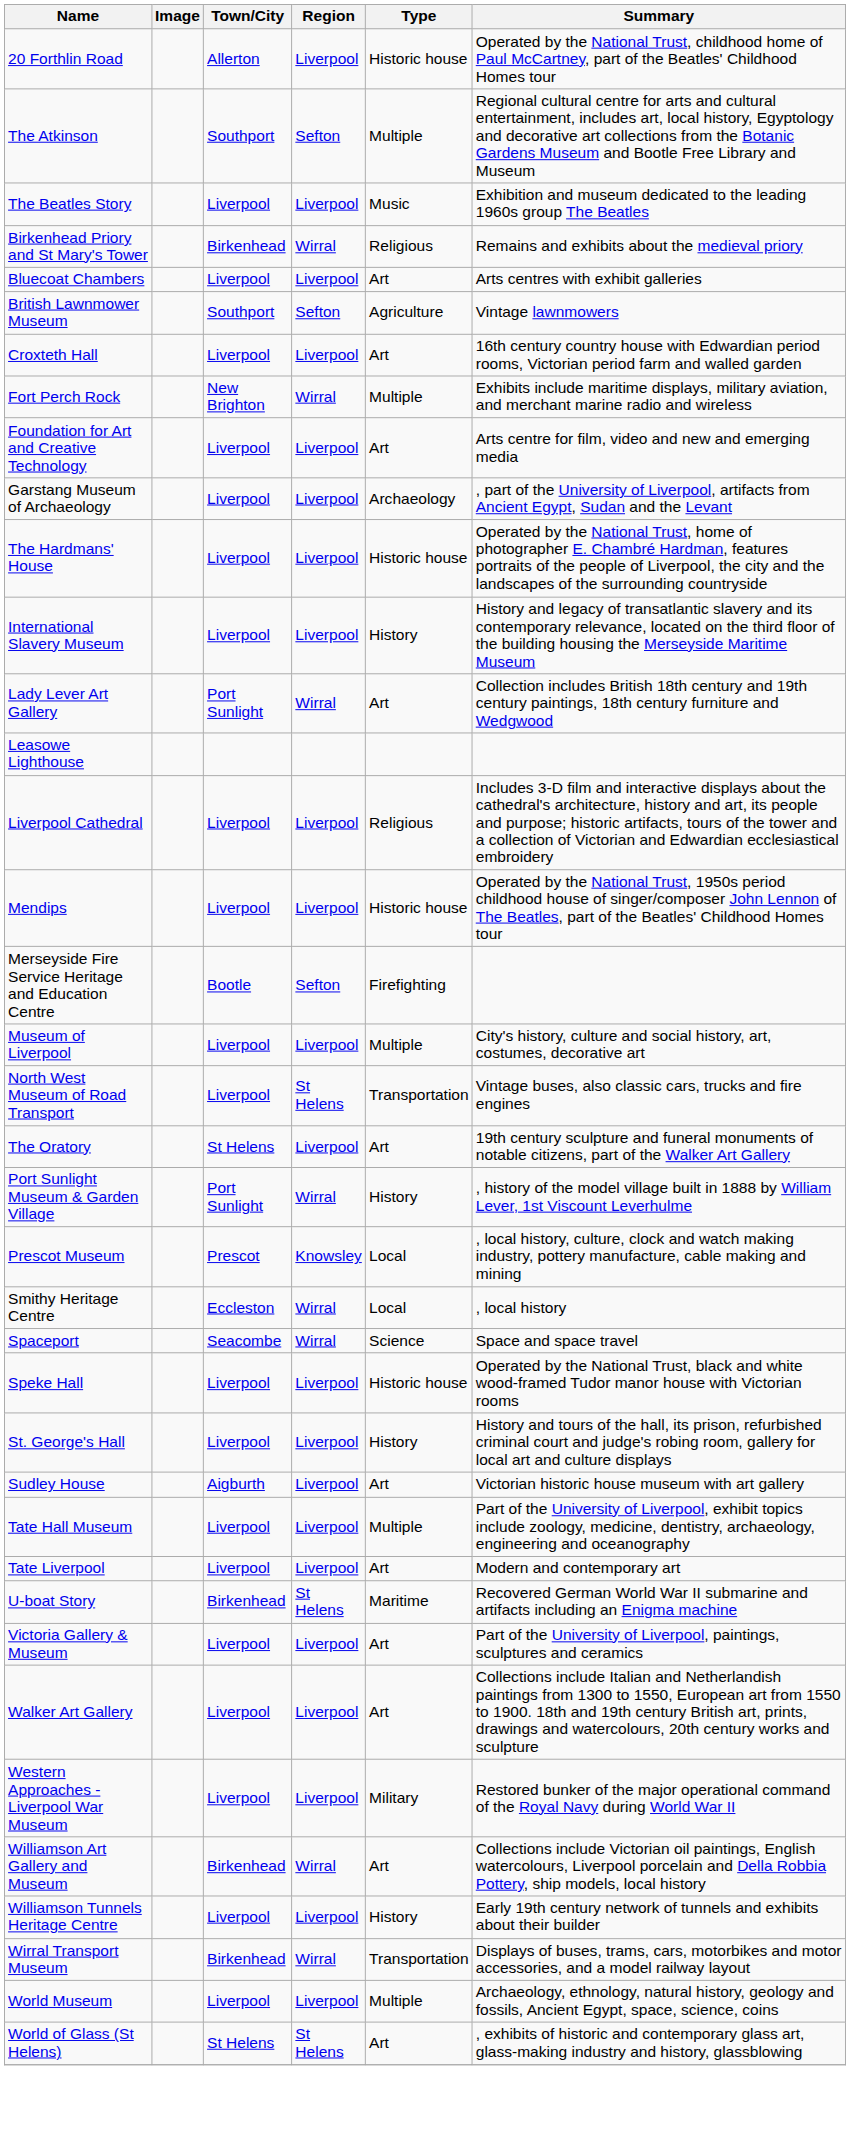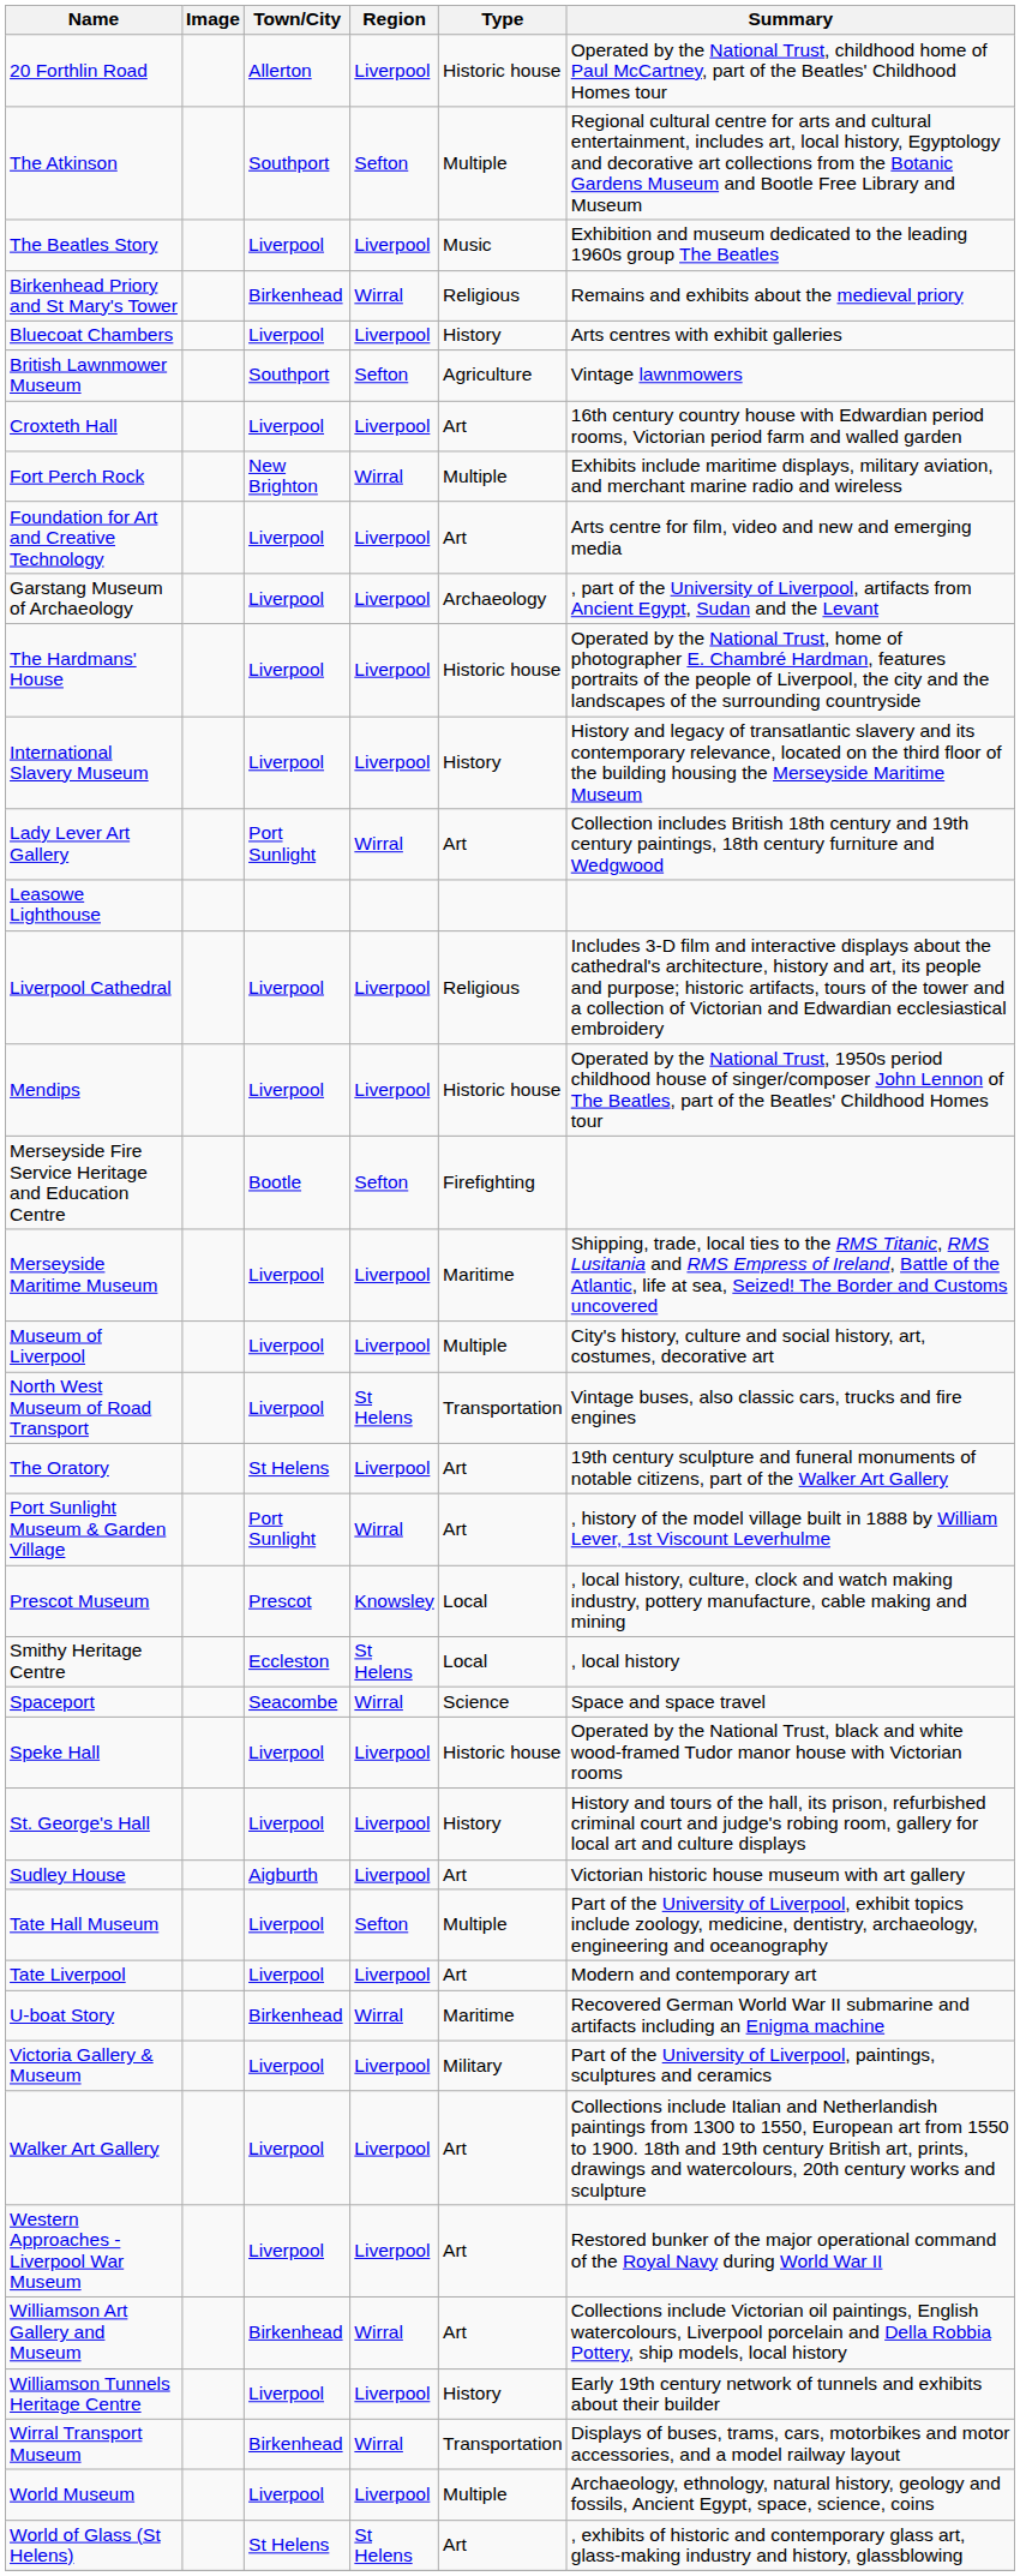Bluecoat Chambers | Type: Art -> History
+ row: Merseyside Maritime Museum | Liverpool | Liverpool | Maritime | Shipping, trade, local ties to the RMS Titanic, RMS Lusitania and RMS Empress of Ireland, Battle of the Atlantic, life at sea, Seized! The Border and Customs uncovered
Port Sunlight Museum & Garden Village | Type: History -> Art
Smithy Heritage Centre | Region: Wirral -> St Helens
Tate Hall Museum | Region: Liverpool -> Sefton
U-boat Story | Region: St Helens -> Wirral
Victoria Gallery & Museum | Type: Art -> Military
Western Approaches - Liverpool War Museum | Type: Military -> Art
